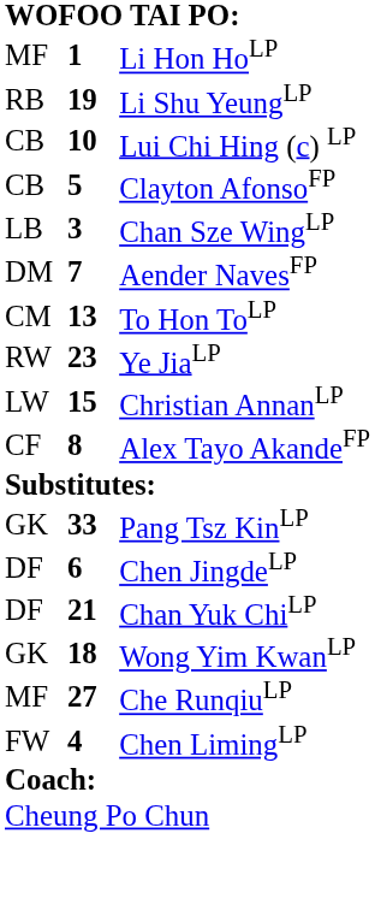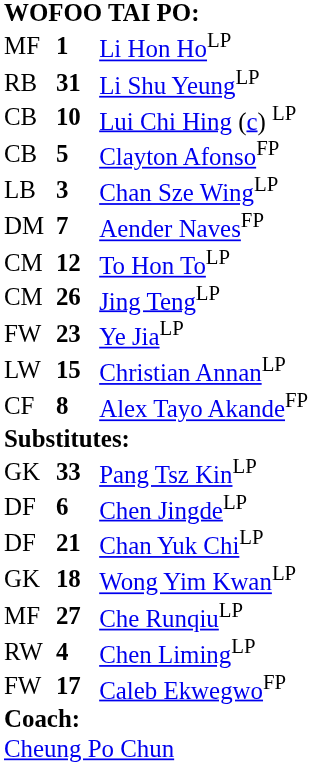Li Shu YeungLP | column 2: 19 -> 31
To Hon ToLP | column 2: 13 -> 12
+ row: CM | 26 | Jing TengLP
Ye JiaLP | column 1: RW -> FW
Chen LimingLP | column 1: FW -> RW
+ row: FW | 17 | Caleb EkwegwoFP
